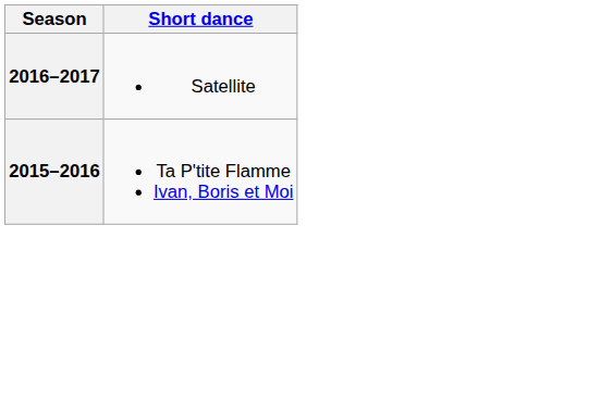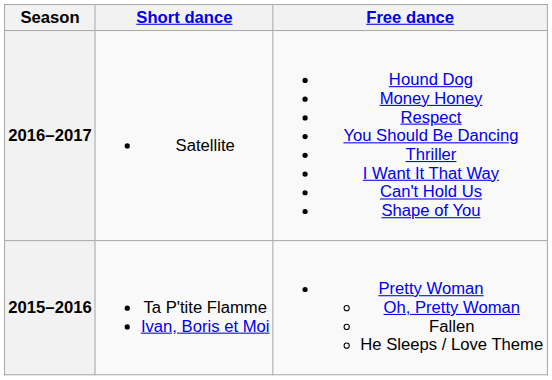+ column: Free dance | Hound Dog Money Honey Respect You Should Be Dancing Thriller I Want It That Way Can't Hold Us Shape of You | Pretty Woman Oh, Pretty Woman Fallen He Sleeps / Love Theme
